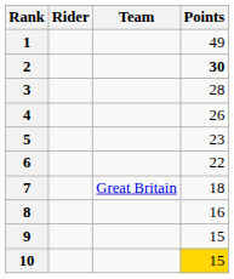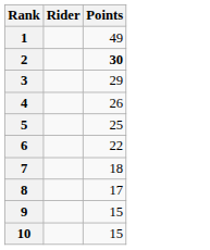- column: Team | Great Britain
3 | Points: 28 -> 29
5 | Points: 23 -> 25
8 | Points: 16 -> 17
10 | Points: gold background -> no background
